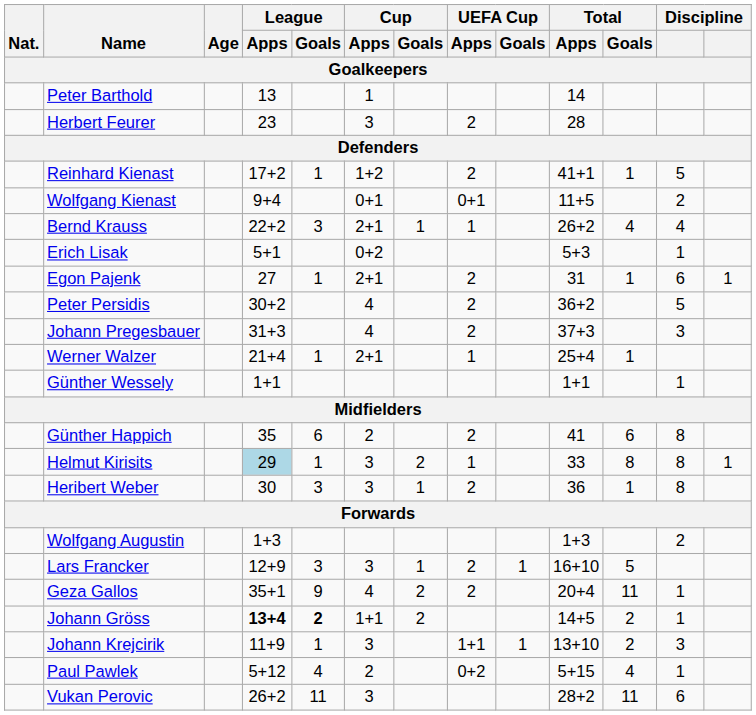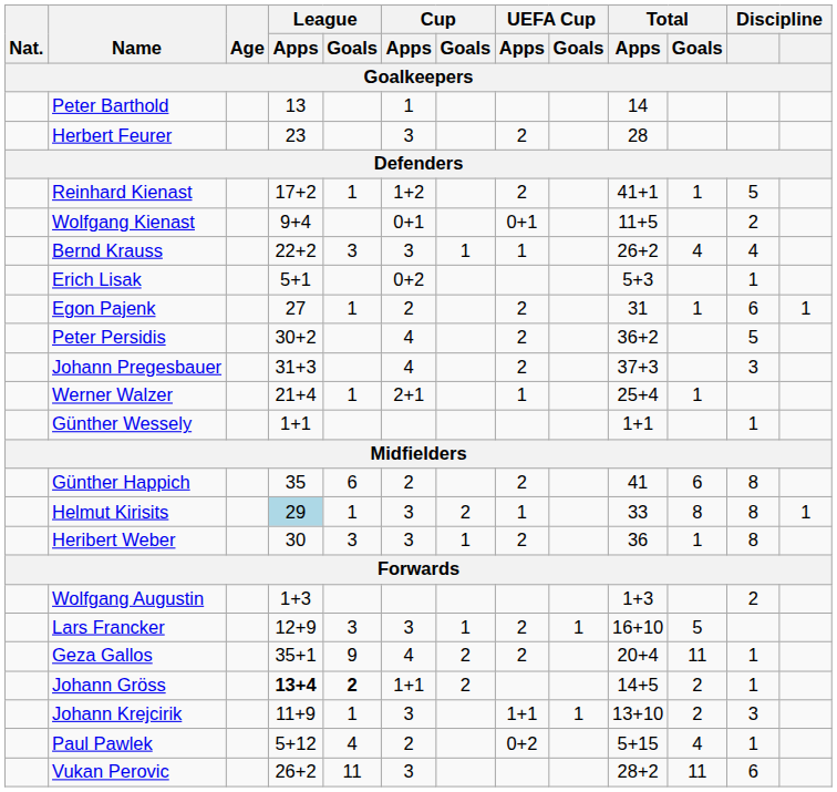Bernd Krauss | Cup / Apps: 2+1 -> 3
Egon Pajenk | Cup / Apps: 2+1 -> 2
